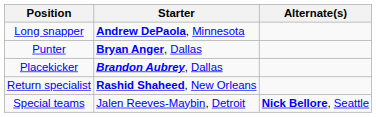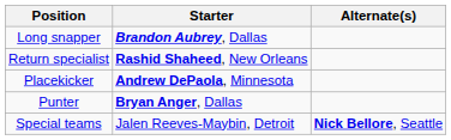Long snapper | Starter: Andrew DePaola, Minnesota -> Brandon Aubrey, Dallas
rows swapped: Punter <-> Return specialist
Placekicker | Starter: Brandon Aubrey, Dallas -> Andrew DePaola, Minnesota
